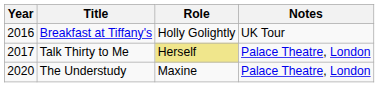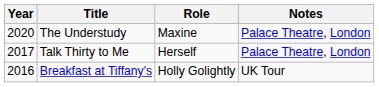rows swapped: Breakfast at Tiffany's <-> The Understudy
Talk Thirty to Me | Role: khaki background -> no background
